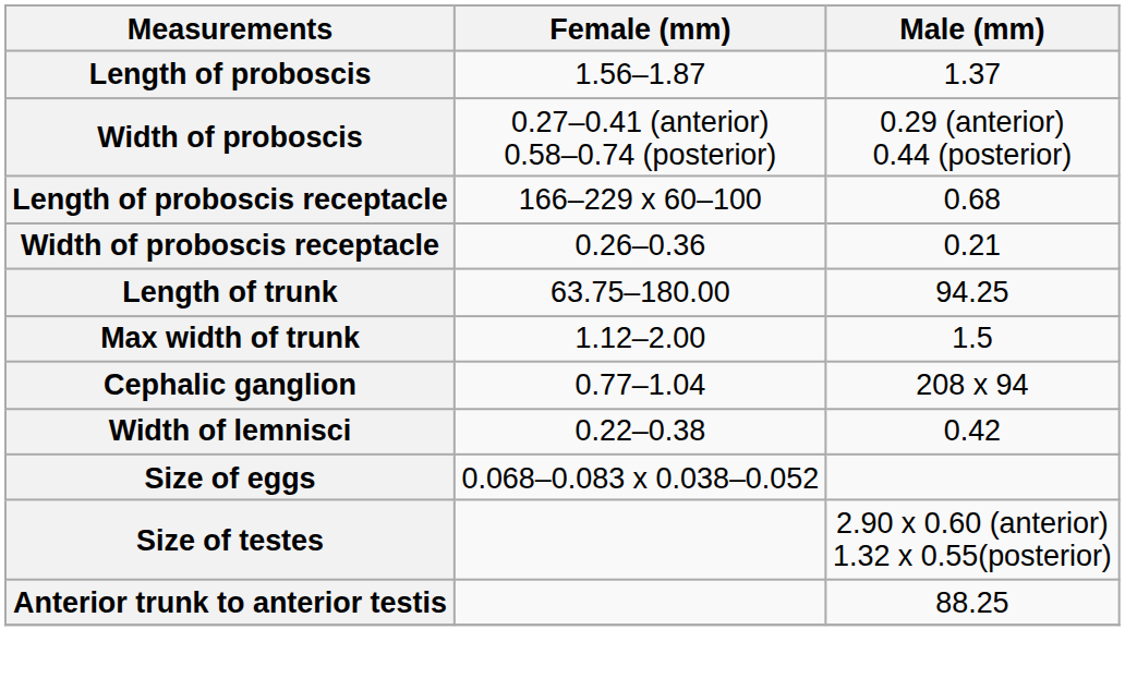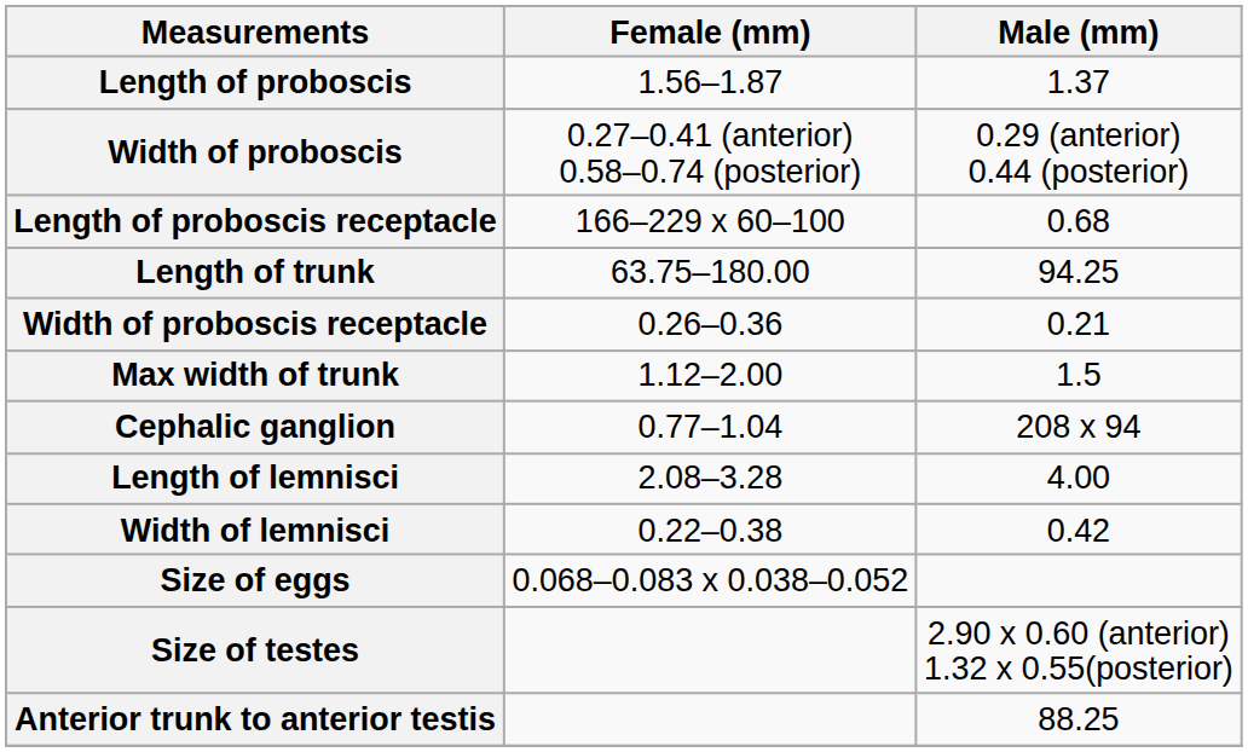rows swapped: Width of proboscis receptacle <-> Length of trunk
+ row: Length of lemnisci | 2.08–3.28 | 4.00
